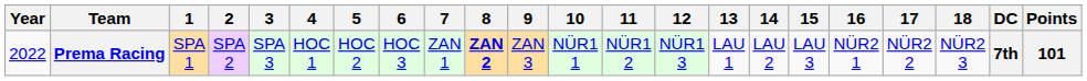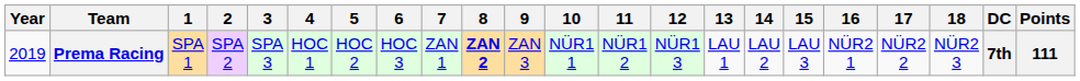Prema Racing | Year: 2022 -> 2019
Prema Racing | Points: 101 -> 111
